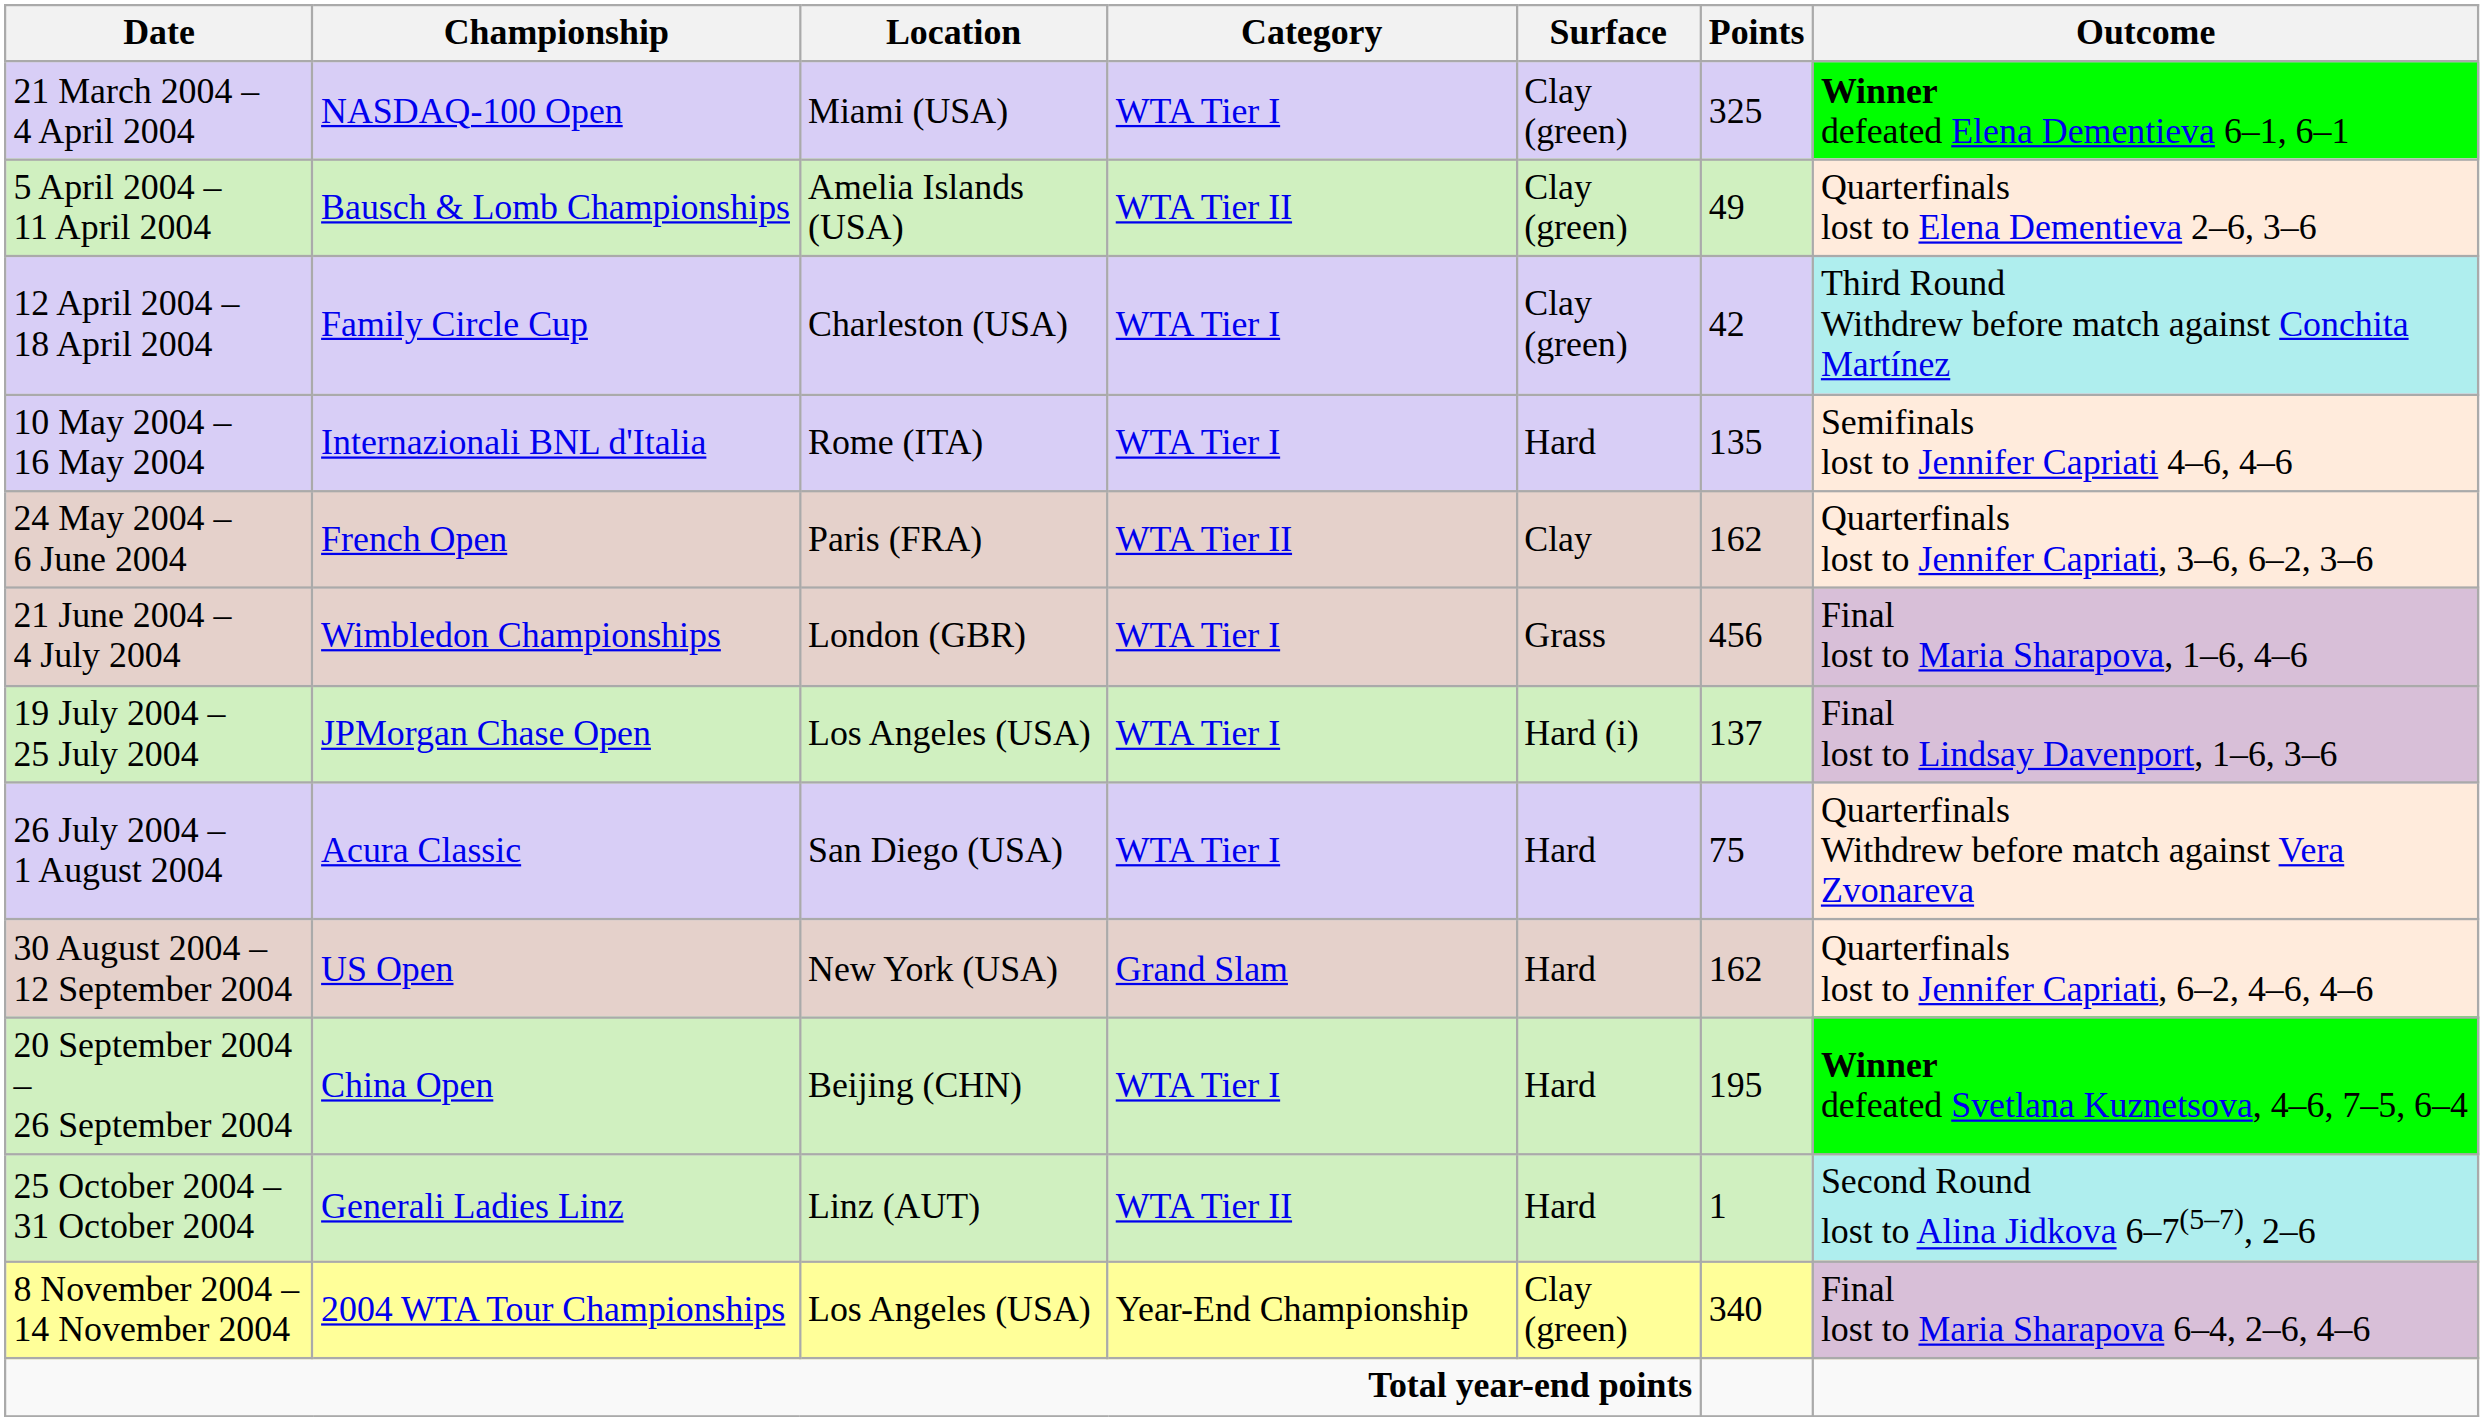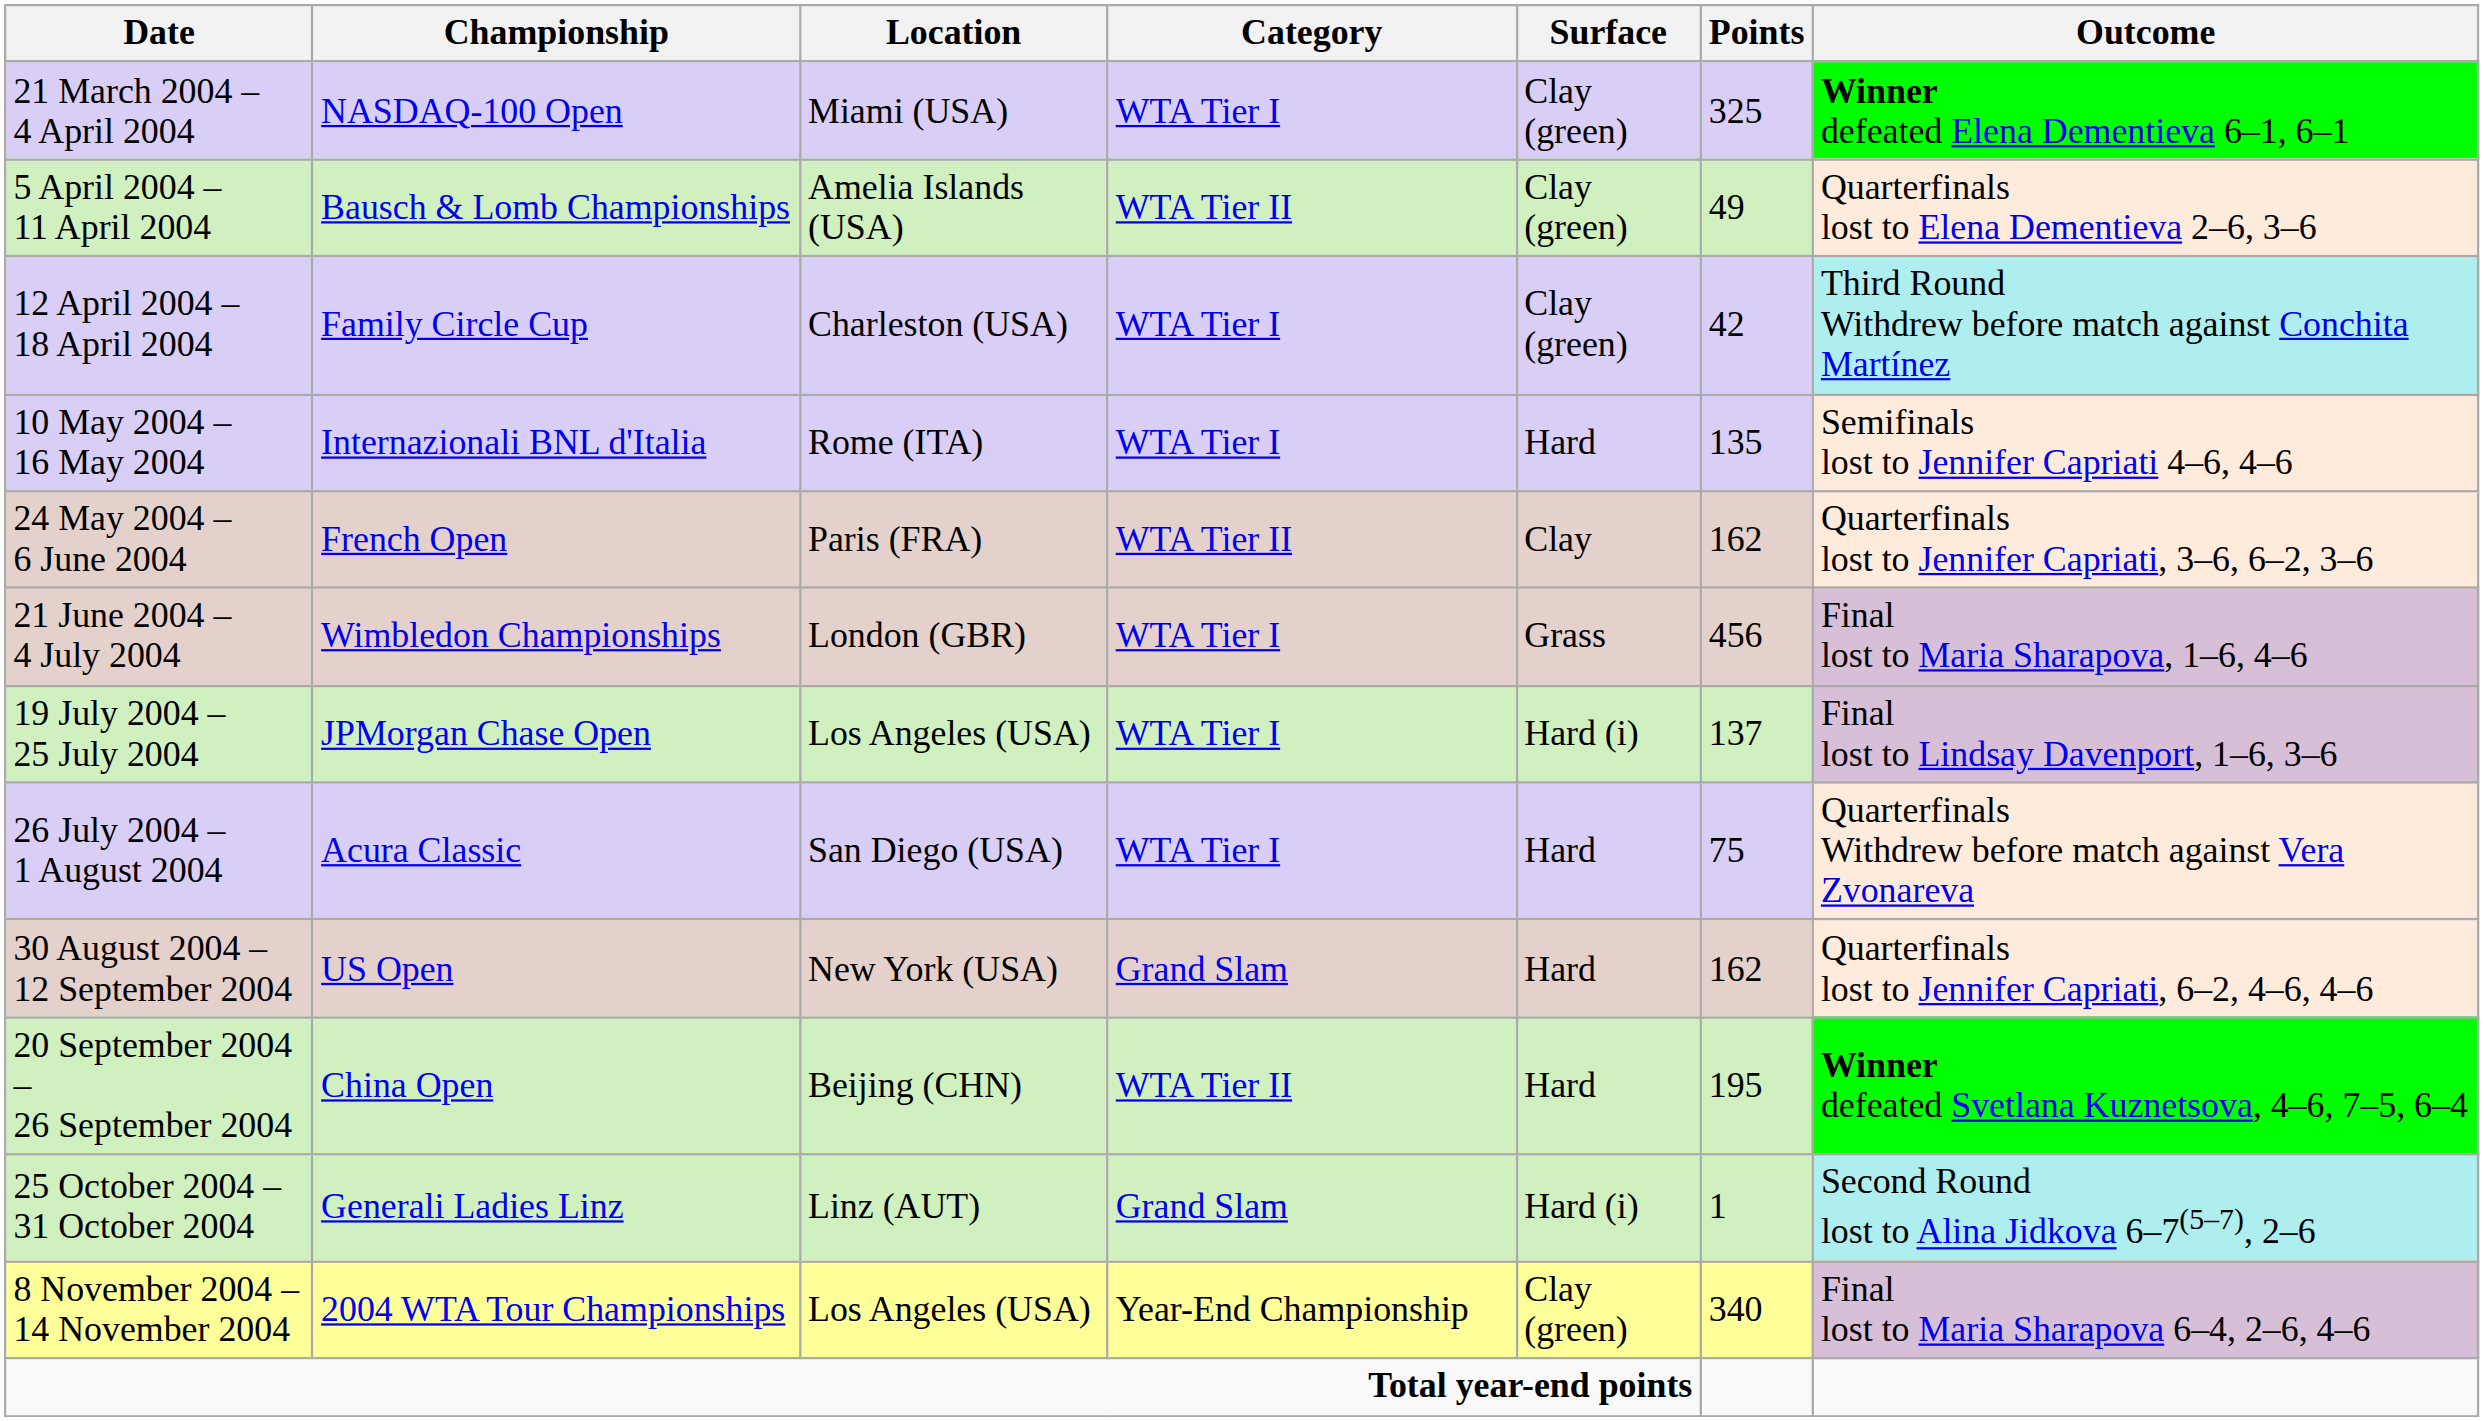20 September 2004 – 26 September 2004 | Category: WTA Tier I -> WTA Tier II
25 October 2004 – 31 October 2004 | Category: WTA Tier II -> Grand Slam
25 October 2004 – 31 October 2004 | Surface: Hard -> Hard (i)
